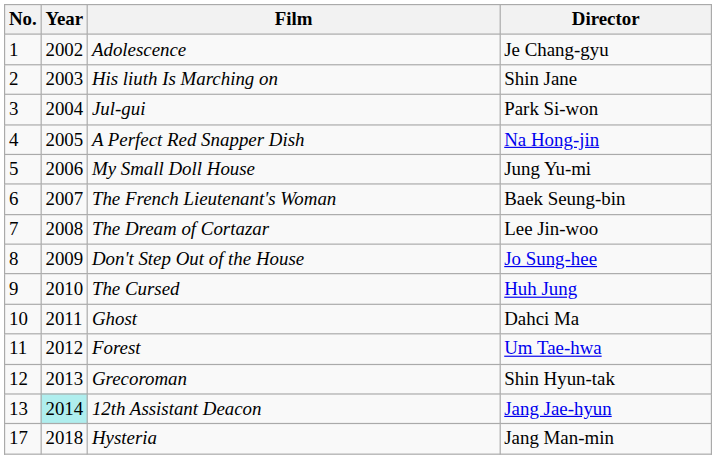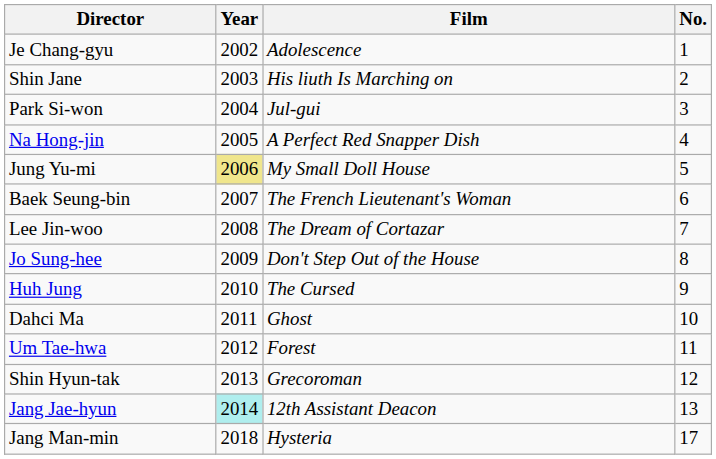columns swapped: No. <-> Director
My Small Doll House | Year: no background -> khaki background
